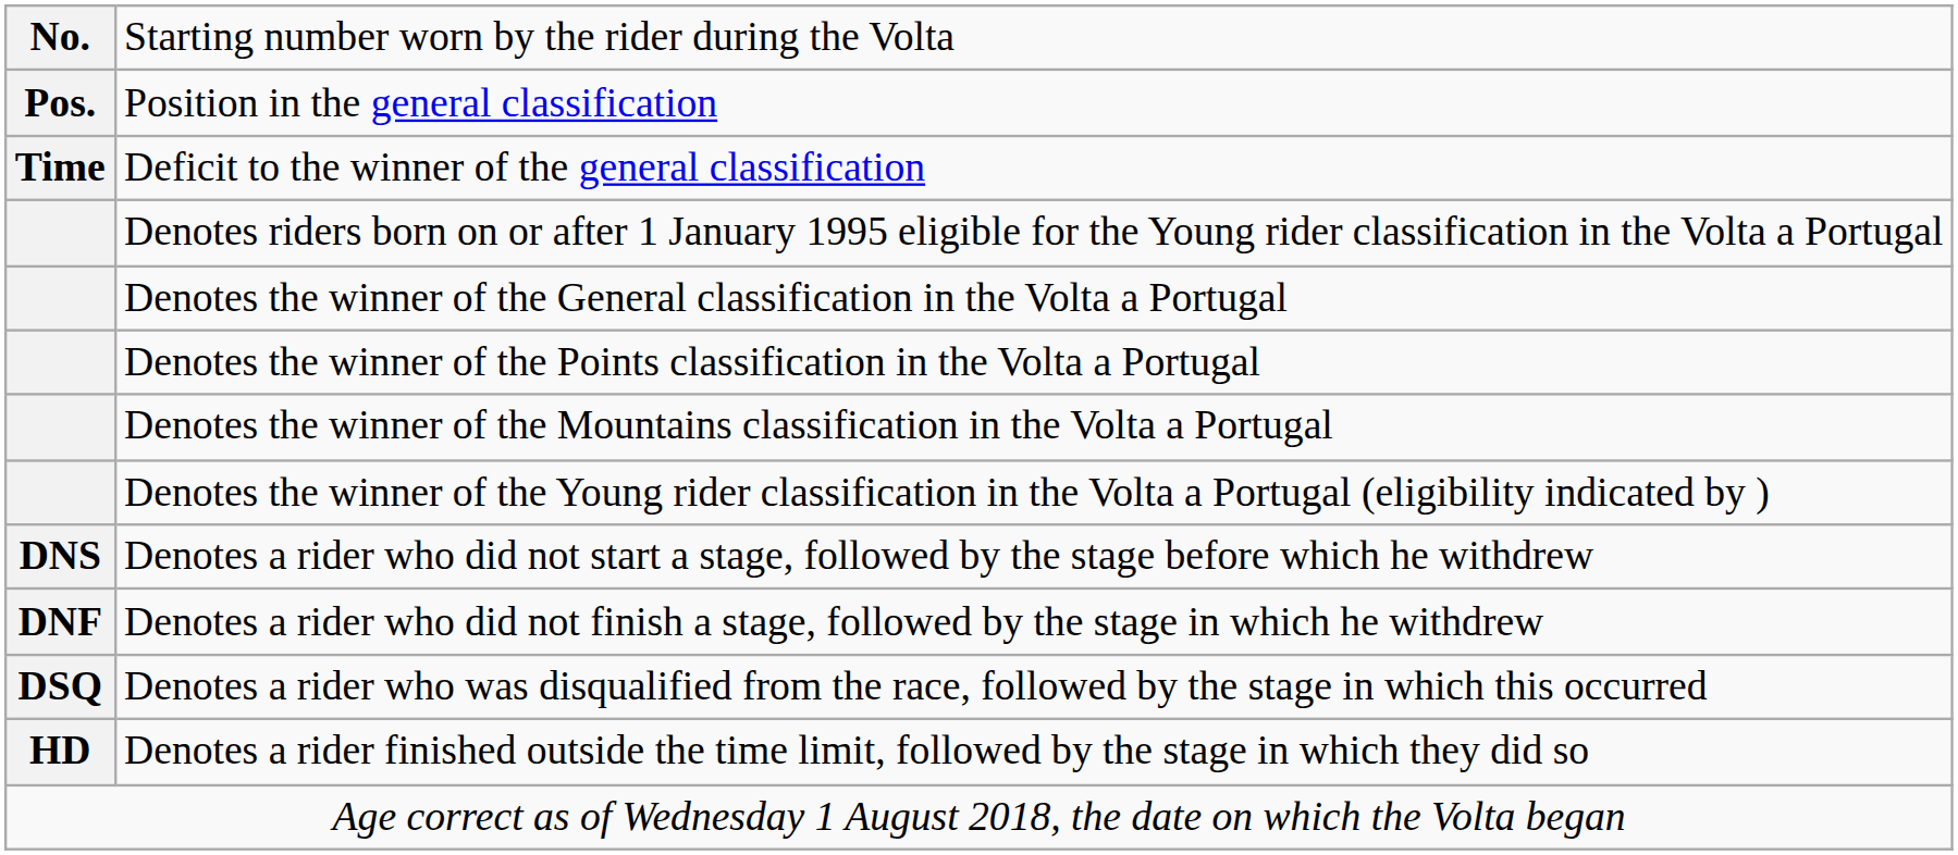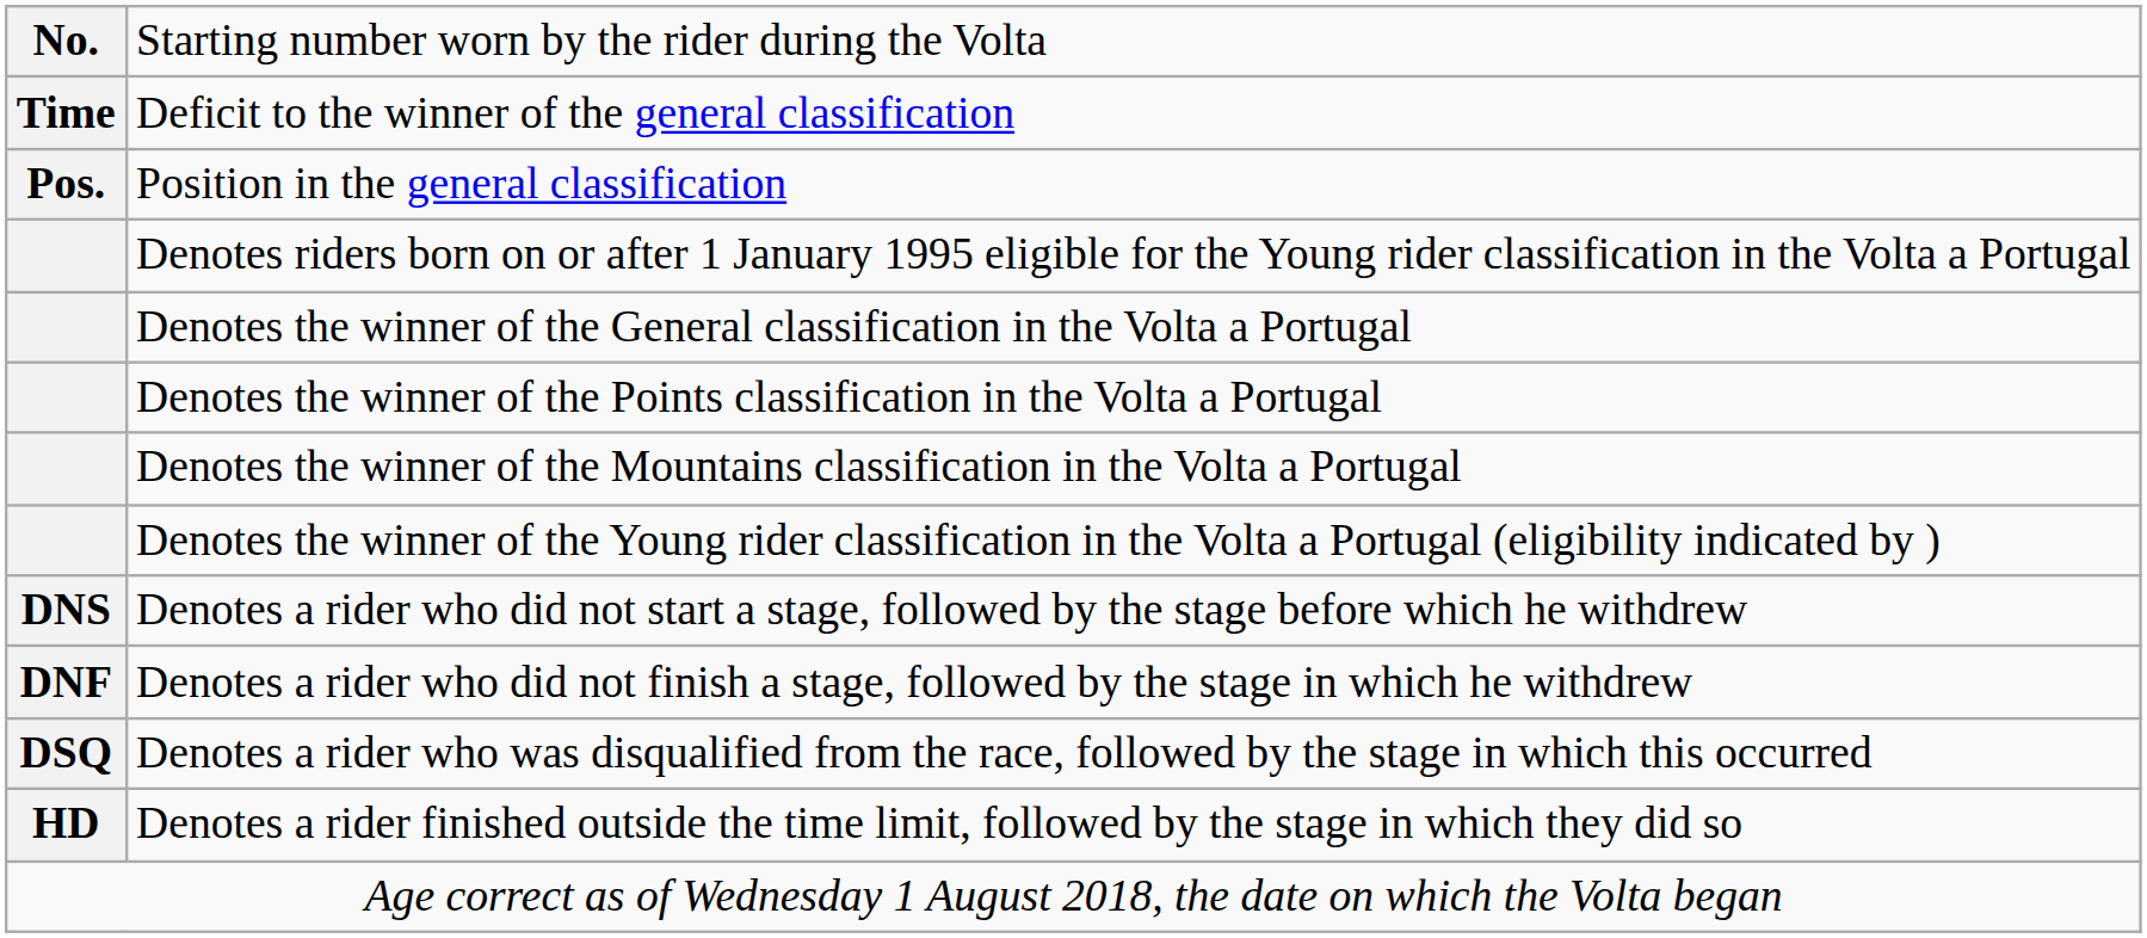rows swapped: Position in the general classification <-> Deficit to the winner of the general classification
